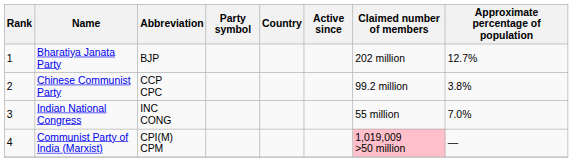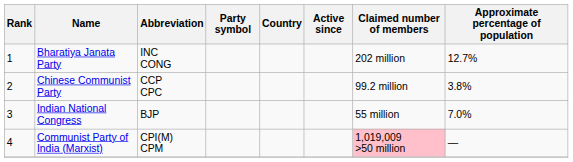Bharatiya Janata Party | Abbreviation: BJP -> INC CONG
Indian National Congress | Abbreviation: INC CONG -> BJP
